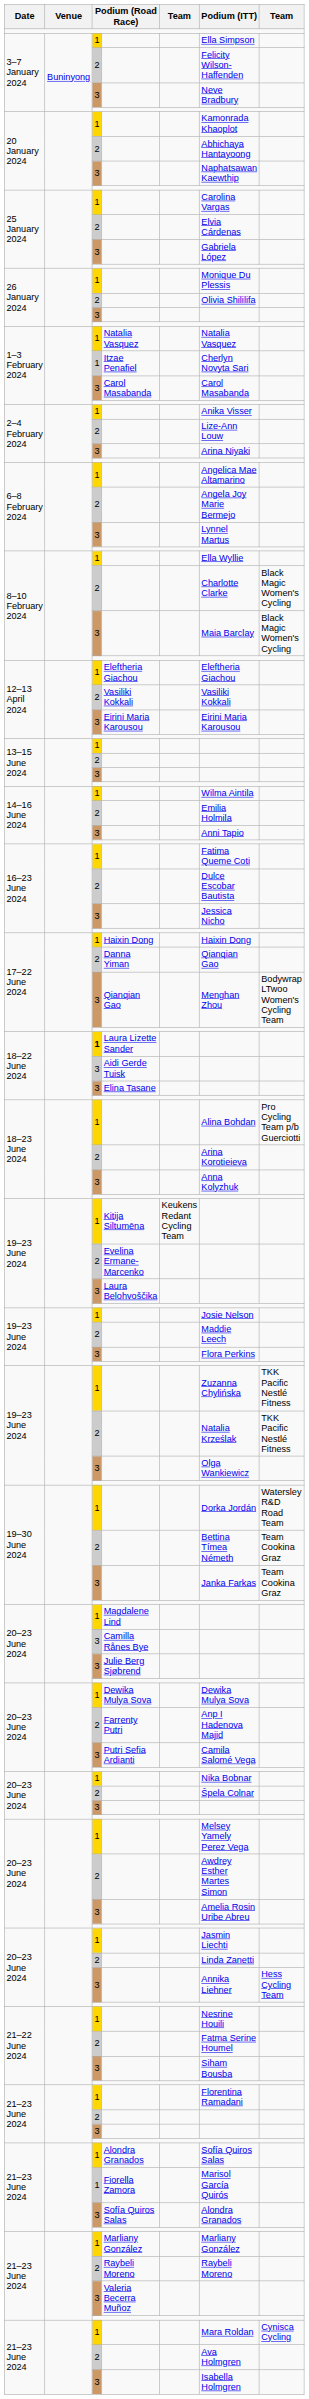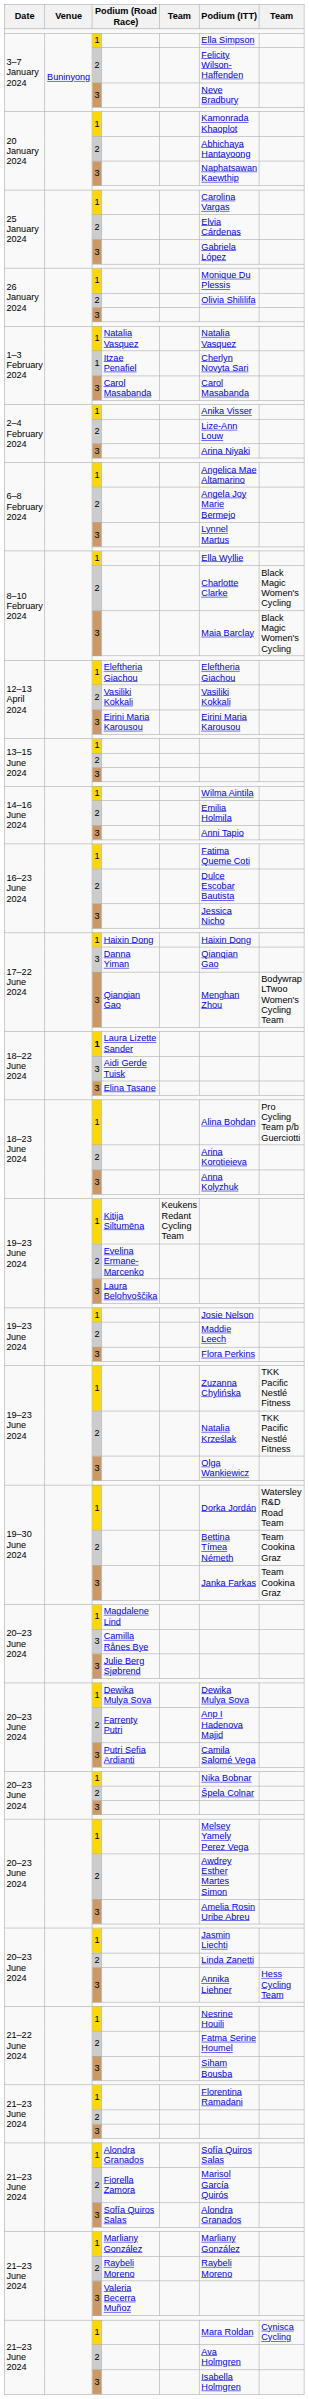Danna Yiman | column 3: 2 -> 3
Fiorella Zamora | column 3: 1 -> 2
